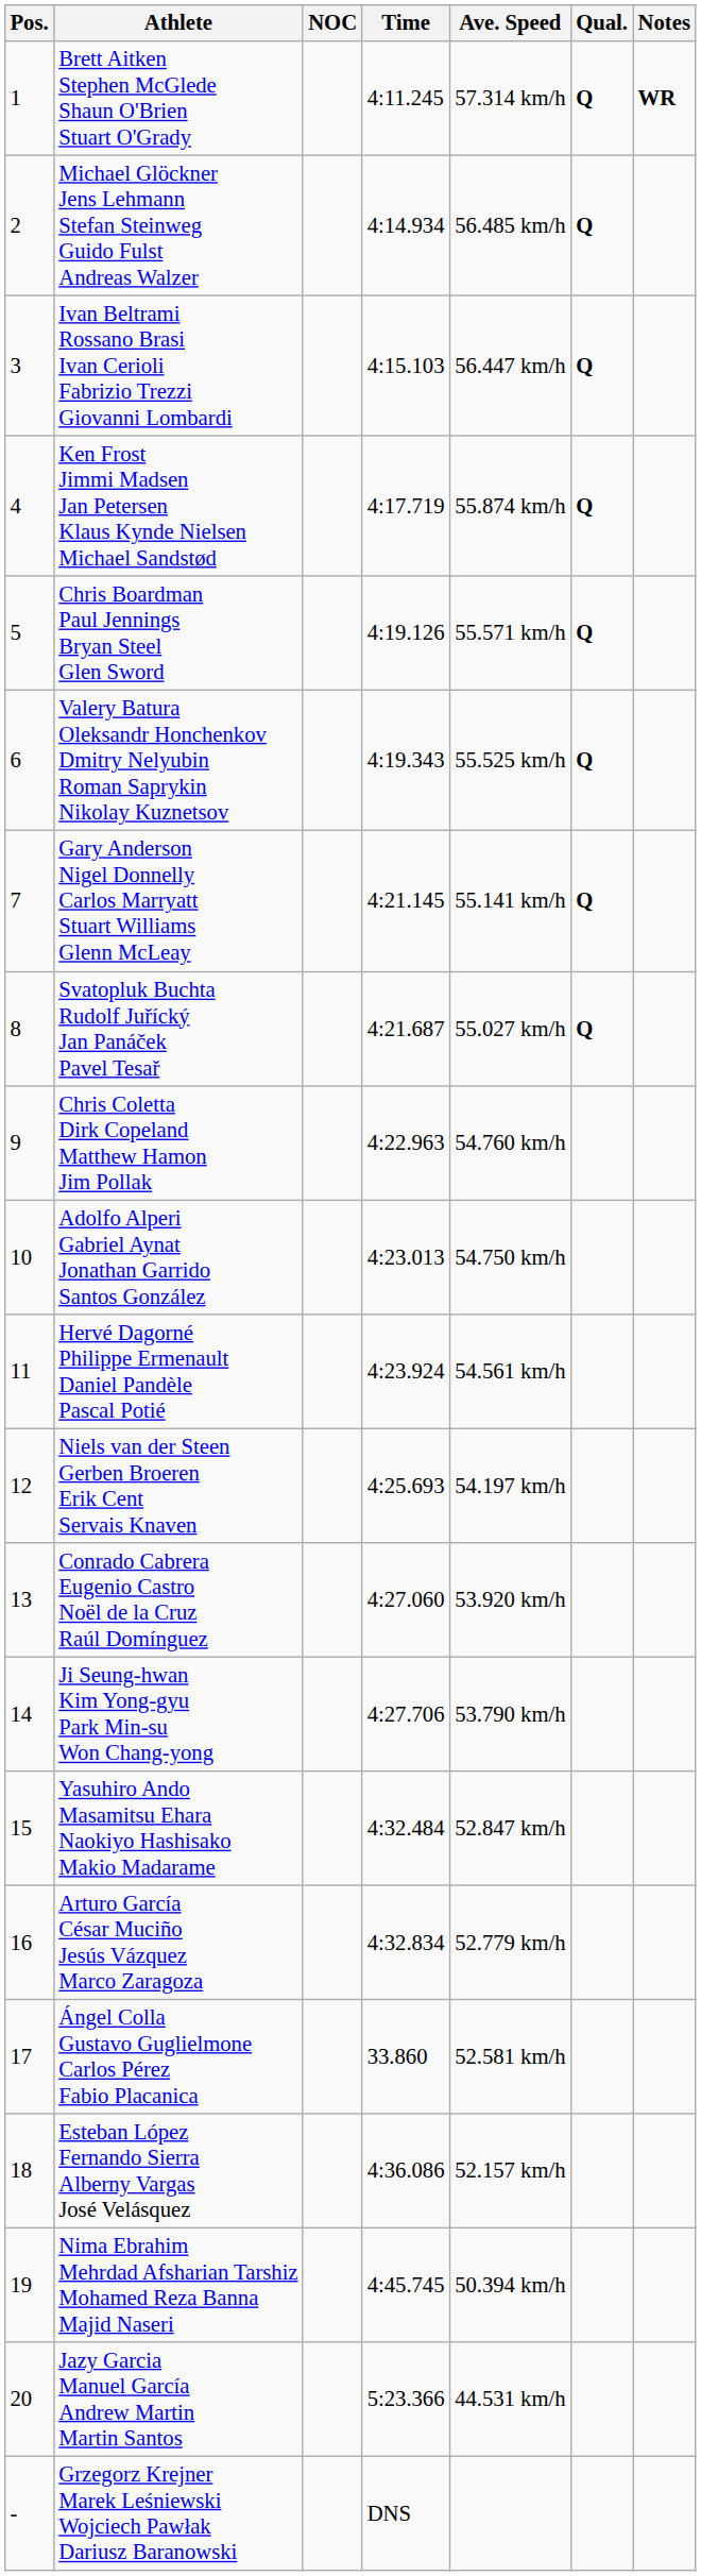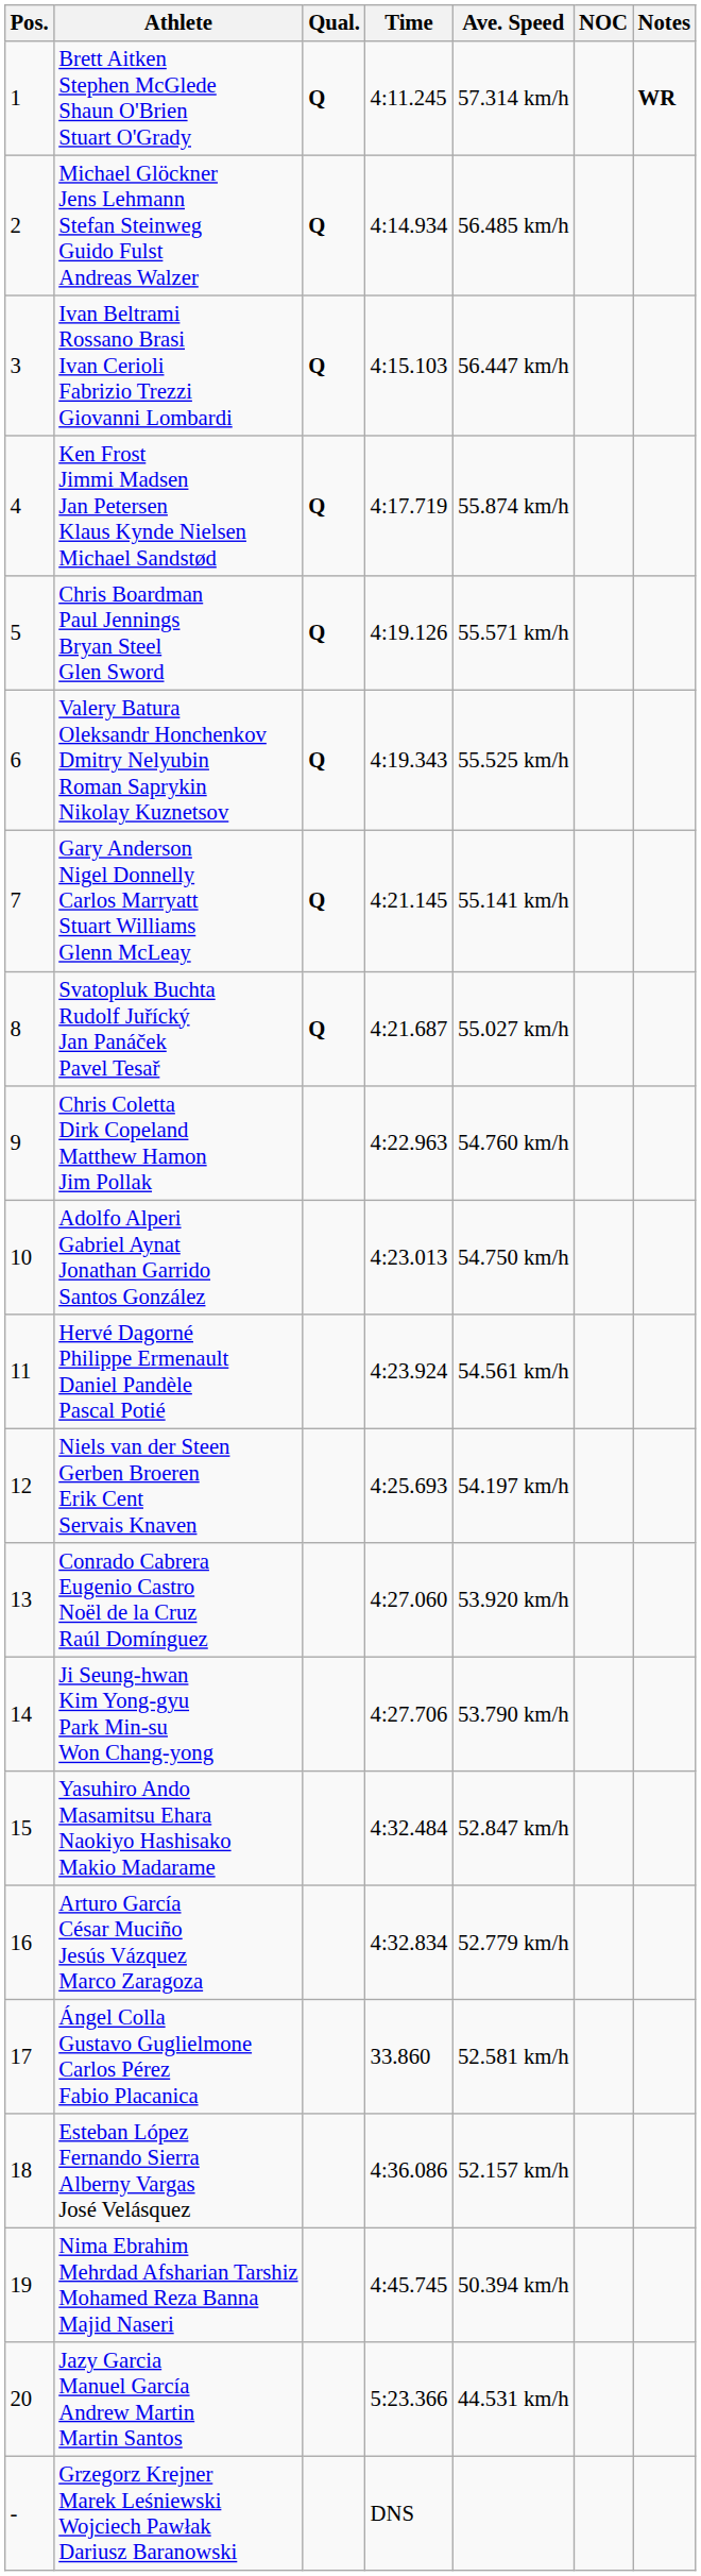columns swapped: NOC <-> Qual.
